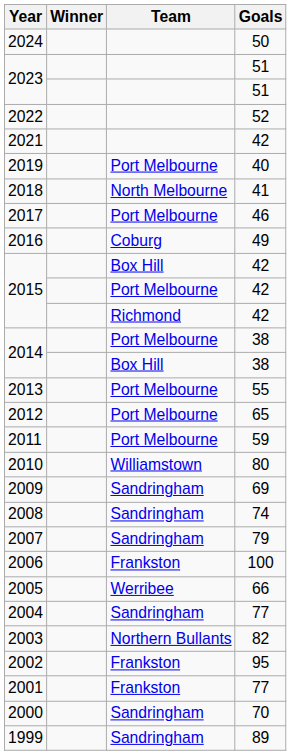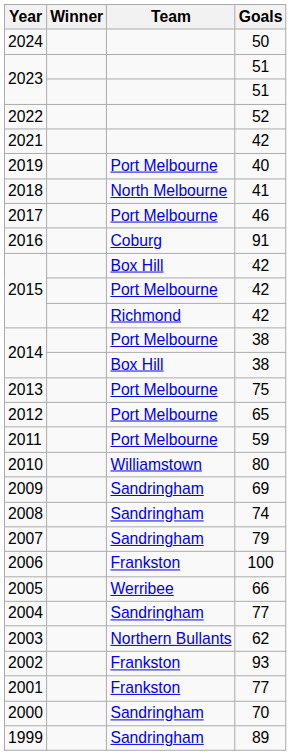2016 | Goals: 49 -> 91
2013 | Goals: 55 -> 75
2003 | Goals: 82 -> 62
2002 | Goals: 95 -> 93
